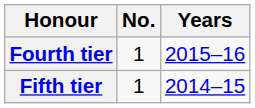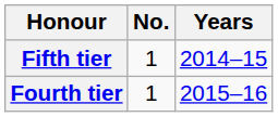rows swapped: Fourth tier <-> Fifth tier
